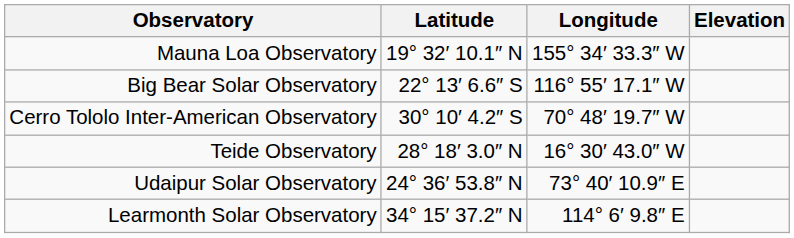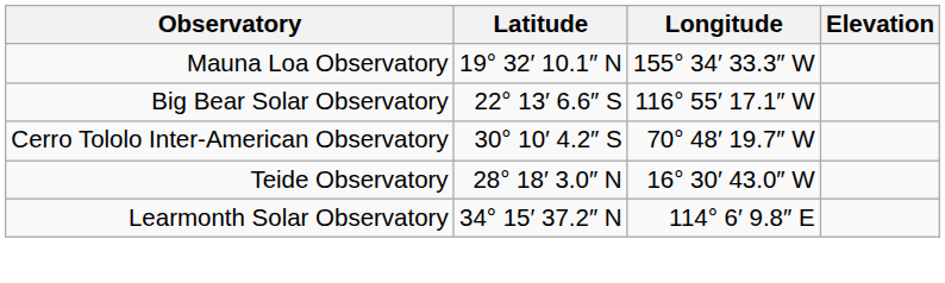- row: Udaipur Solar Observatory | 24° 36′ 53.8″ N | 73° 40′ 10.9″ E
